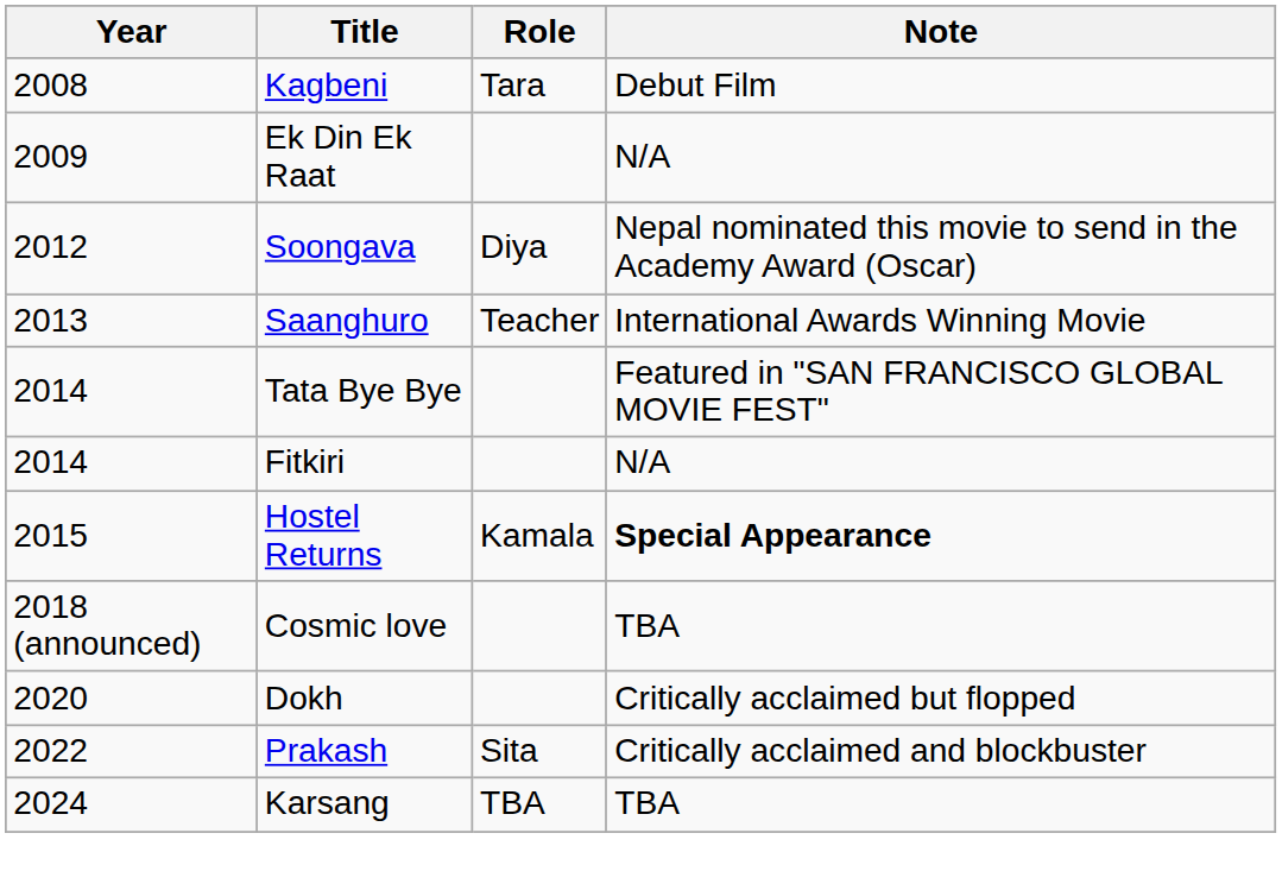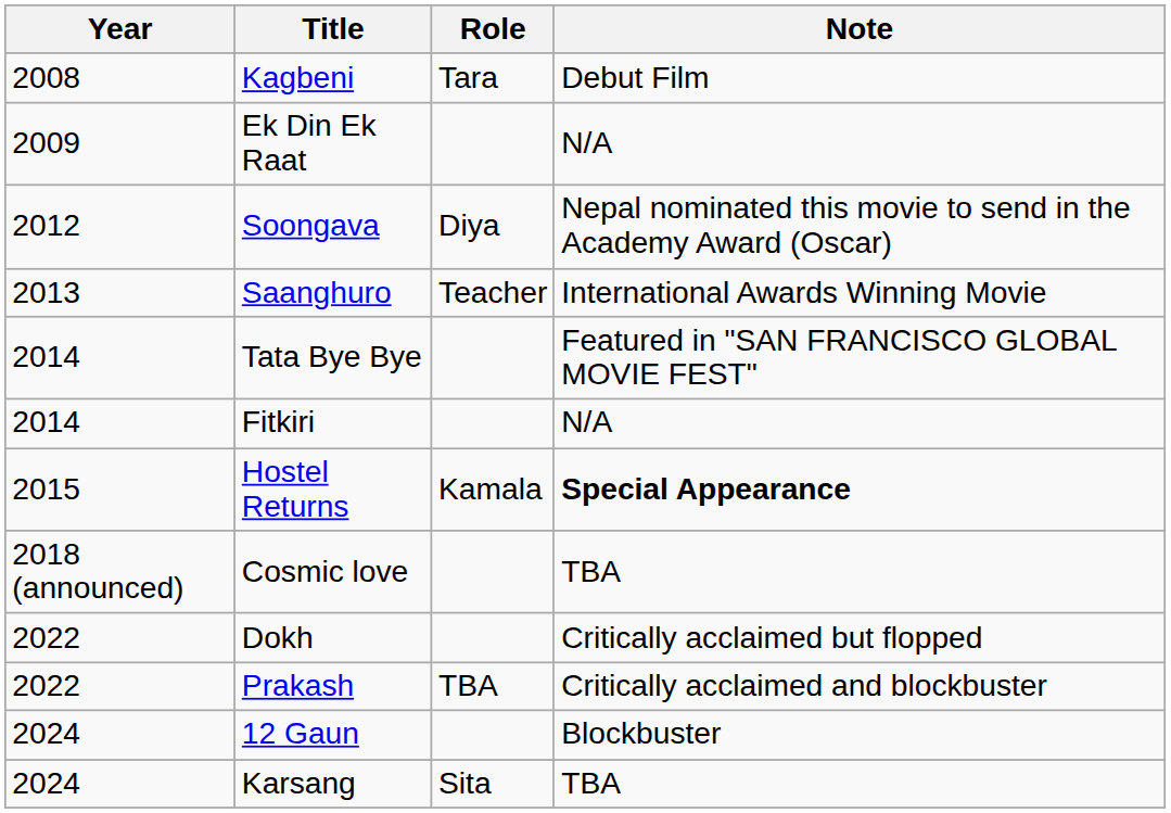Dokh | Year: 2020 -> 2022
Prakash | Role: Sita -> TBA
+ row: 2024 | 12 Gaun | Blockbuster
Karsang | Role: TBA -> Sita
